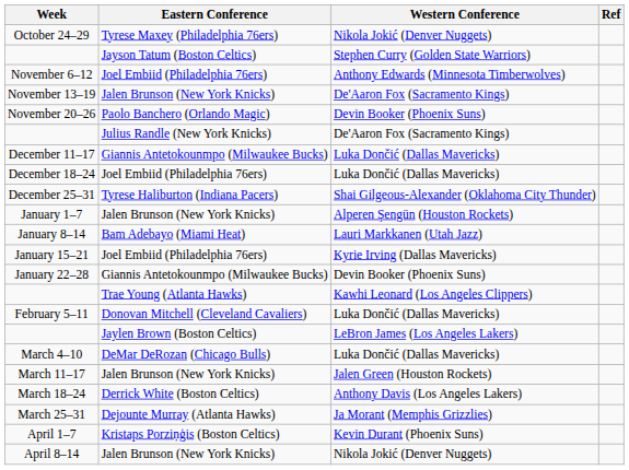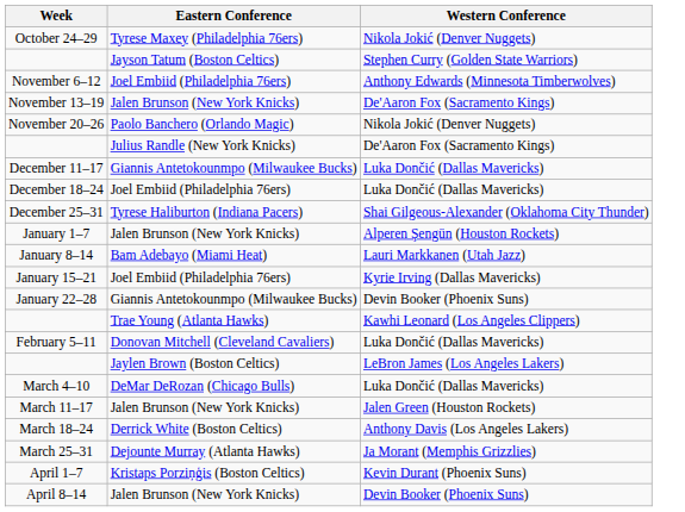- column: Ref
November 20–26 | Western Conference: Devin Booker (Phoenix Suns) -> Nikola Jokić (Denver Nuggets)
April 8–14 | Western Conference: Nikola Jokić (Denver Nuggets) -> Devin Booker (Phoenix Suns)
